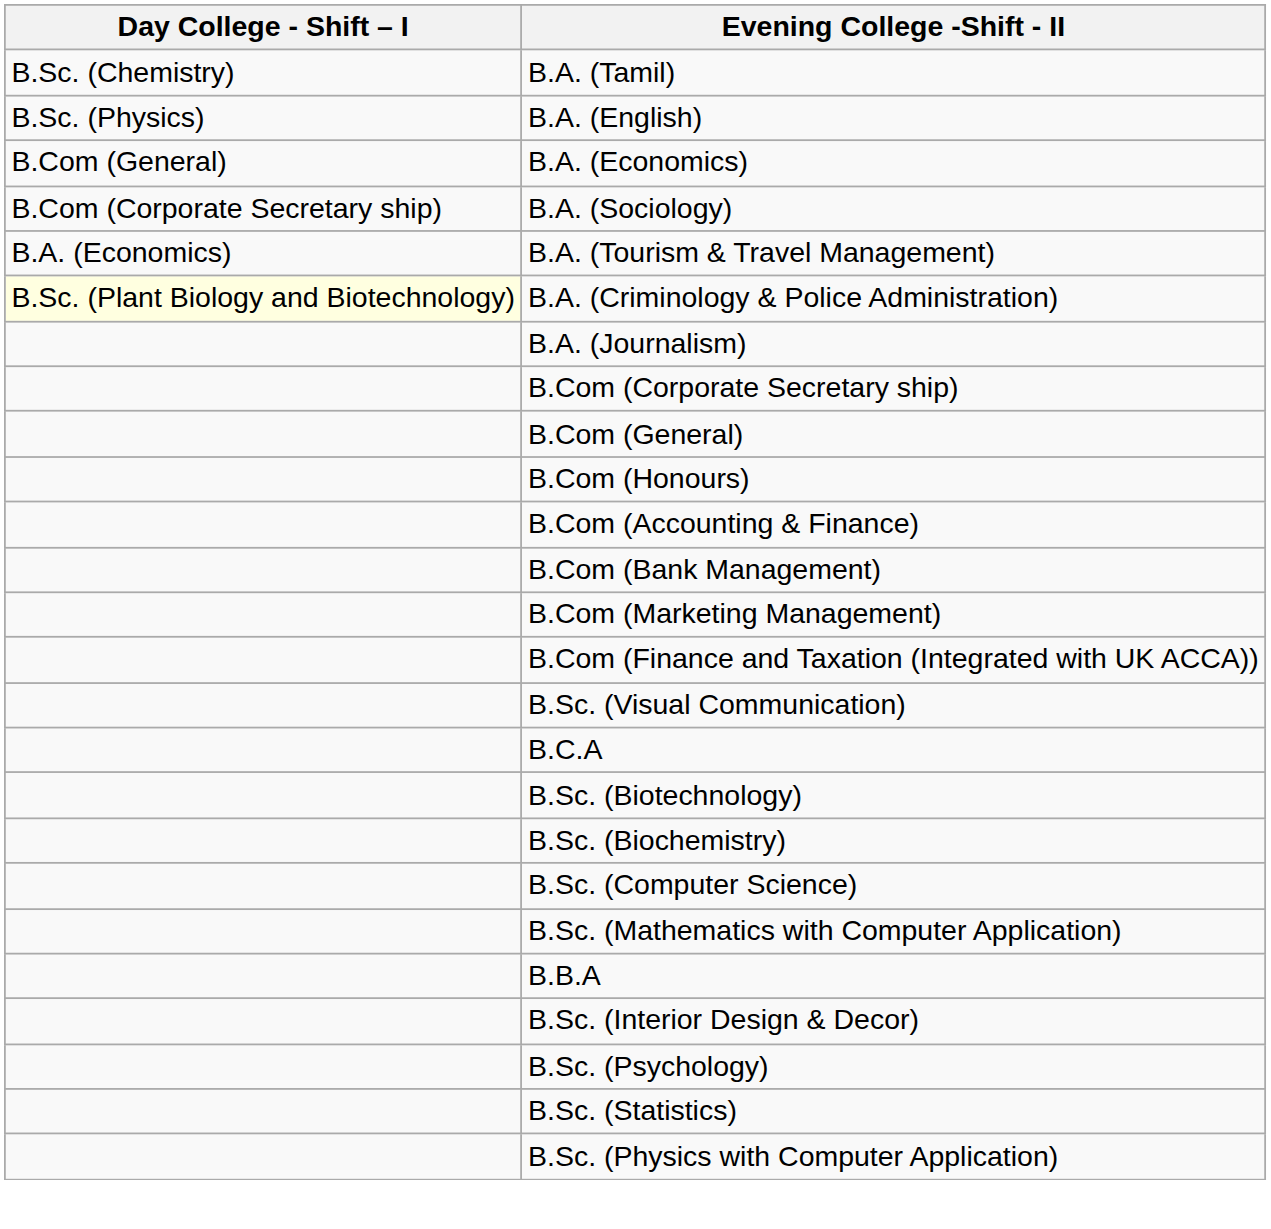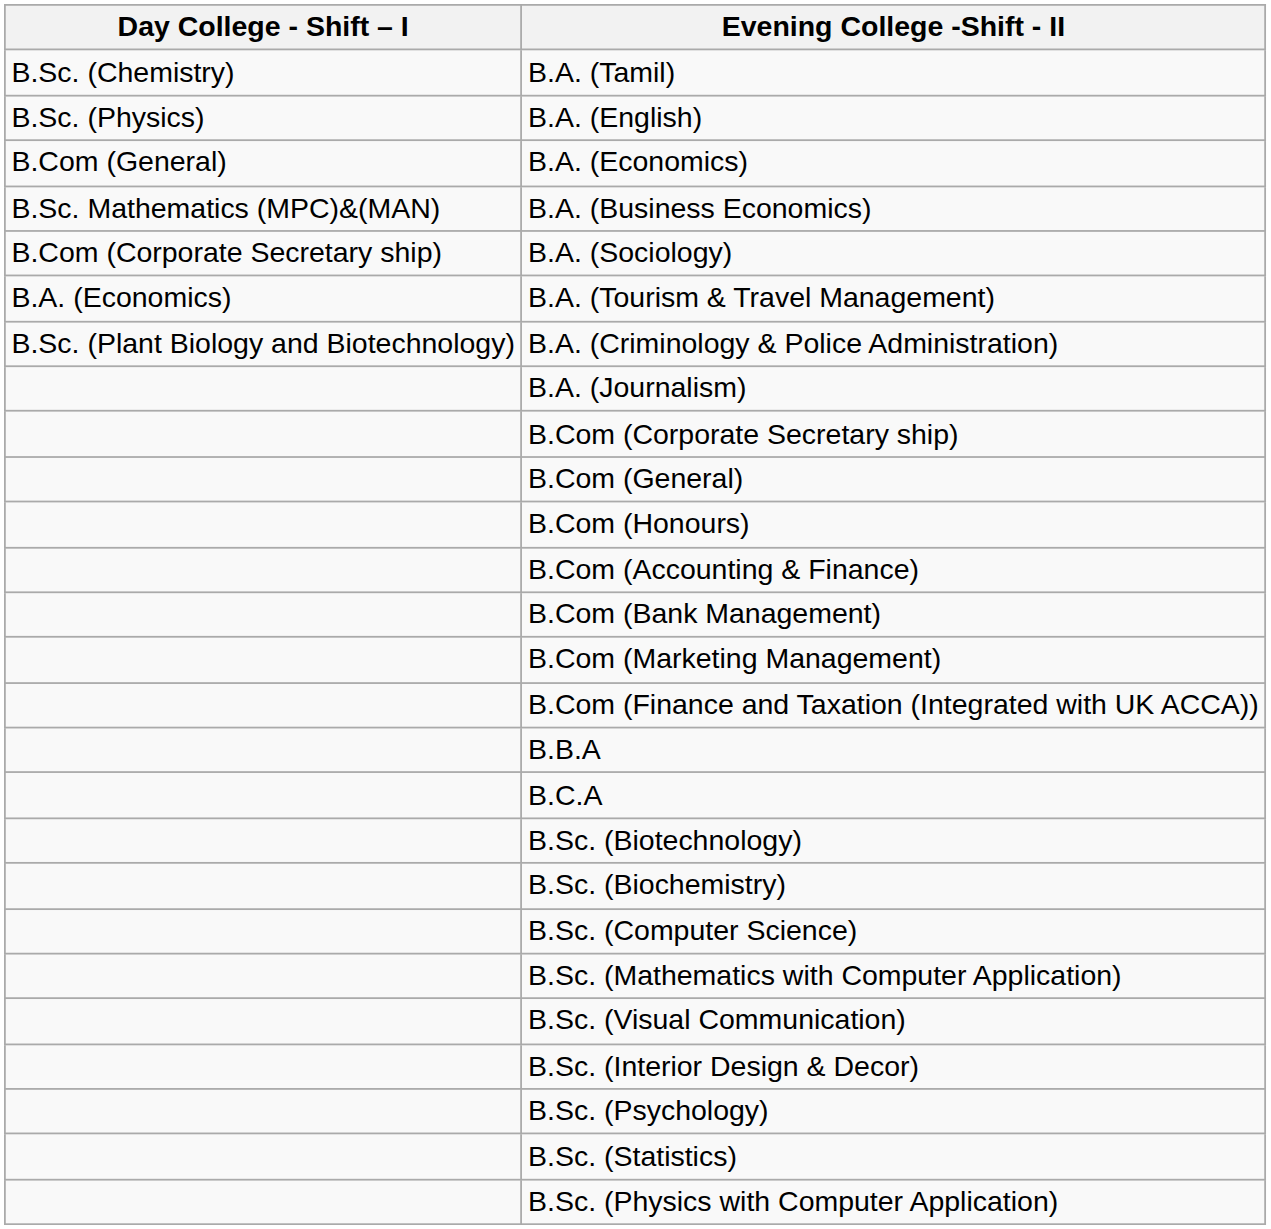+ row: B.Sc. Mathematics (MPC)&(MAN) | B.A. (Business Economics)
B.A. (Criminology & Police Administration) | Day College - Shift – I: lightyellow background -> no background
rows swapped: B.B.A <-> B.Sc. (Visual Communication)
